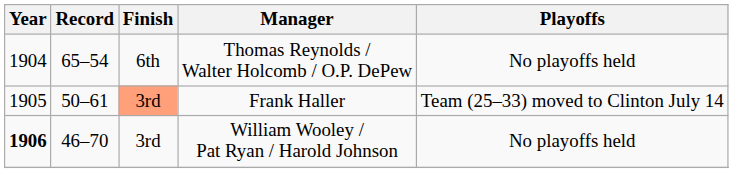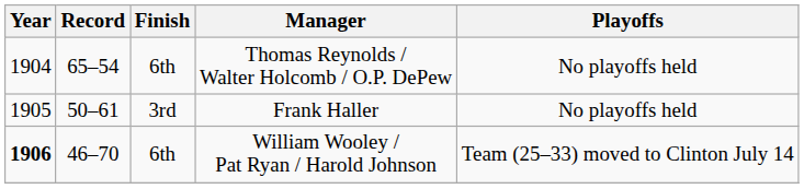Frank Haller | Finish: lightsalmon background -> no background
Frank Haller | Playoffs: Team (25–33) moved to Clinton July 14 -> No playoffs held
William Wooley / Pat Ryan / Harold Johnson | Finish: 3rd -> 6th
William Wooley / Pat Ryan / Harold Johnson | Playoffs: No playoffs held -> Team (25–33) moved to Clinton July 14
